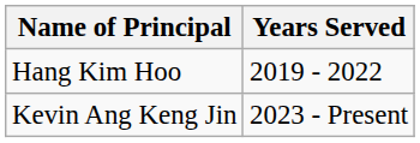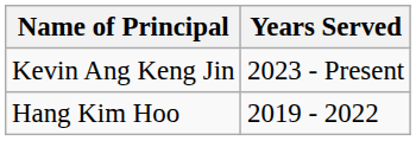rows swapped: Hang Kim Hoo <-> Kevin Ang Keng Jin
